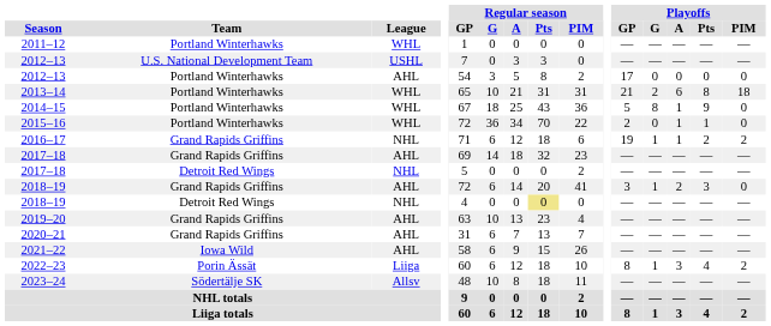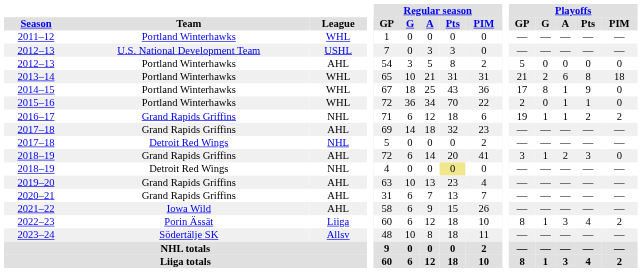2012–13 / Portland Winterhawks | Playoffs / GP: 17 -> 5
2014–15 | Playoffs / GP: 5 -> 17
